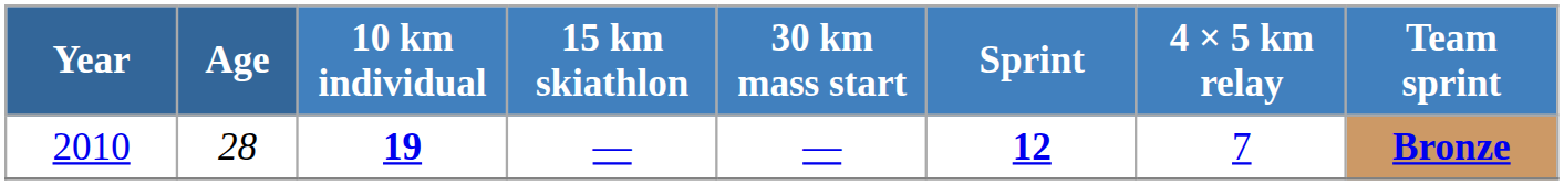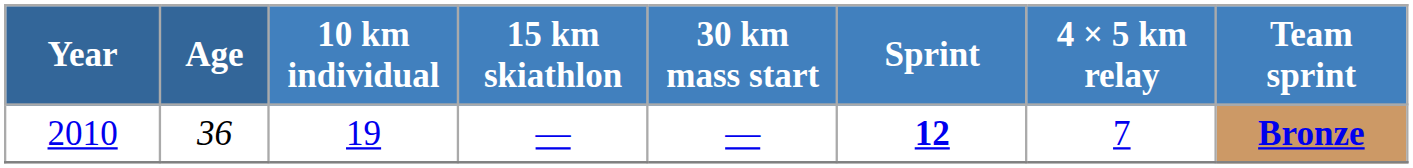2010 | Age: 28 -> 36
2010 | 10 km individual: bold -> normal
